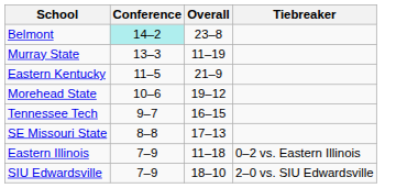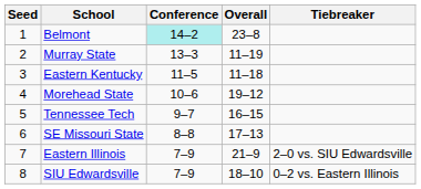+ column: Seed | 1 | 2 | 3 | 4 | 5 | 6 | 7 | 8
Eastern Kentucky | Overall: 21–9 -> 11–18
Eastern Illinois | Overall: 11–18 -> 21–9
Eastern Illinois | Tiebreaker: 0–2 vs. Eastern Illinois -> 2–0 vs. SIU Edwardsville
SIU Edwardsville | Tiebreaker: 2–0 vs. SIU Edwardsville -> 0–2 vs. Eastern Illinois
